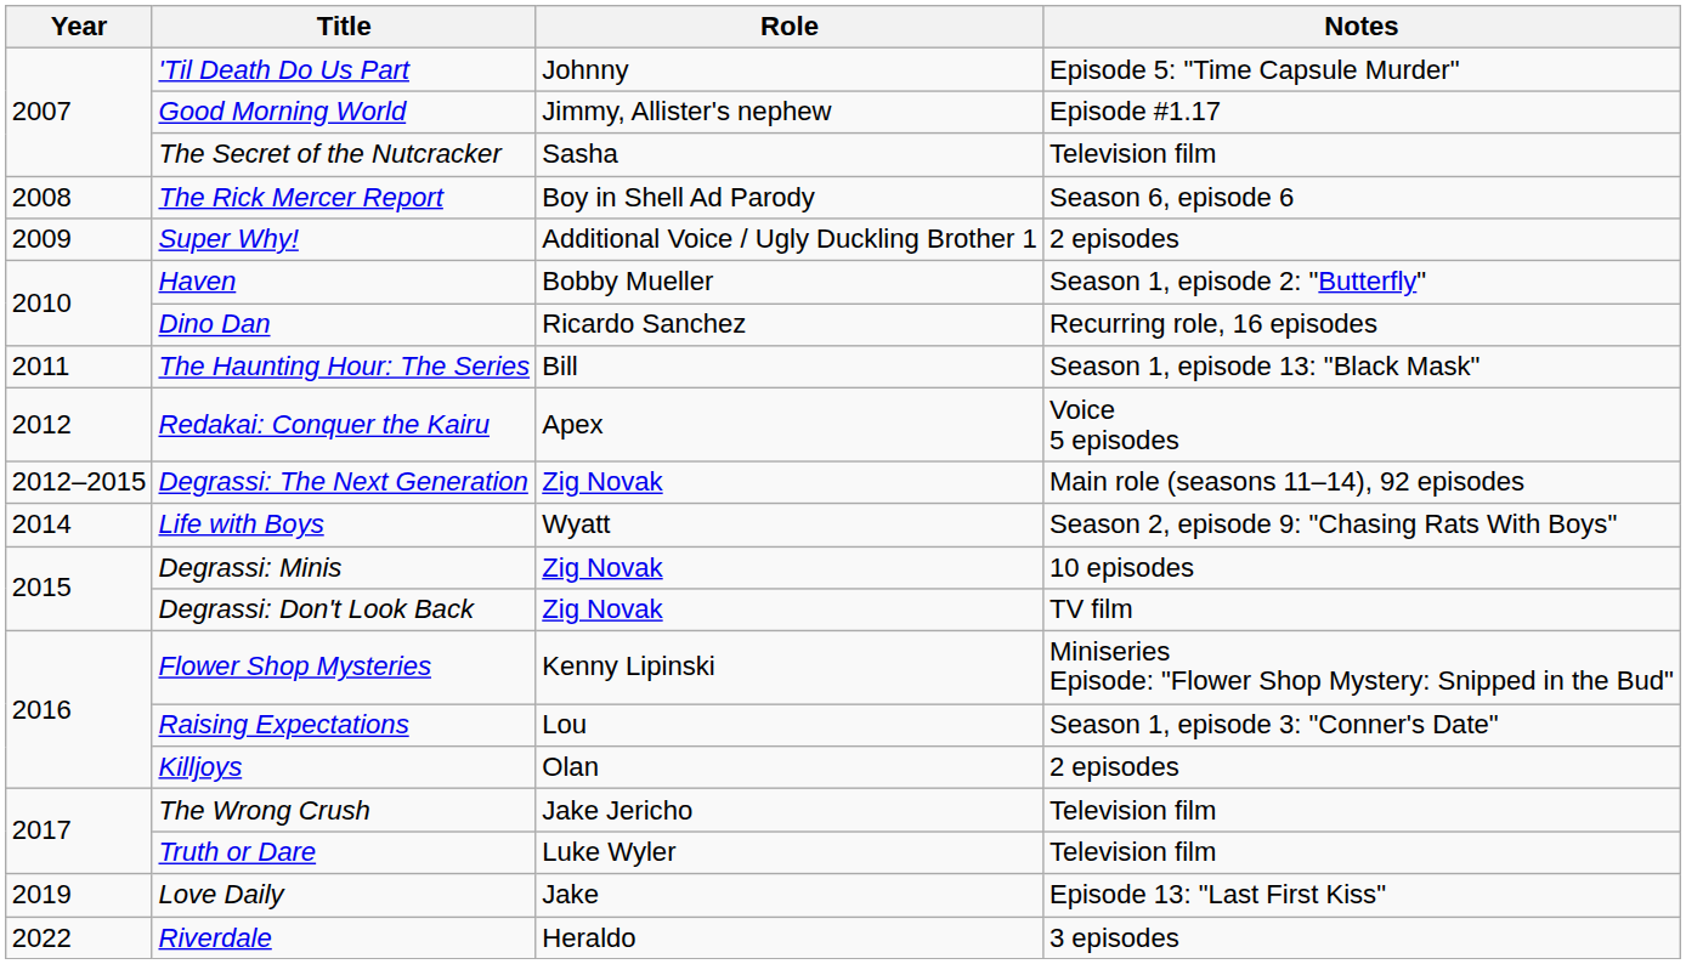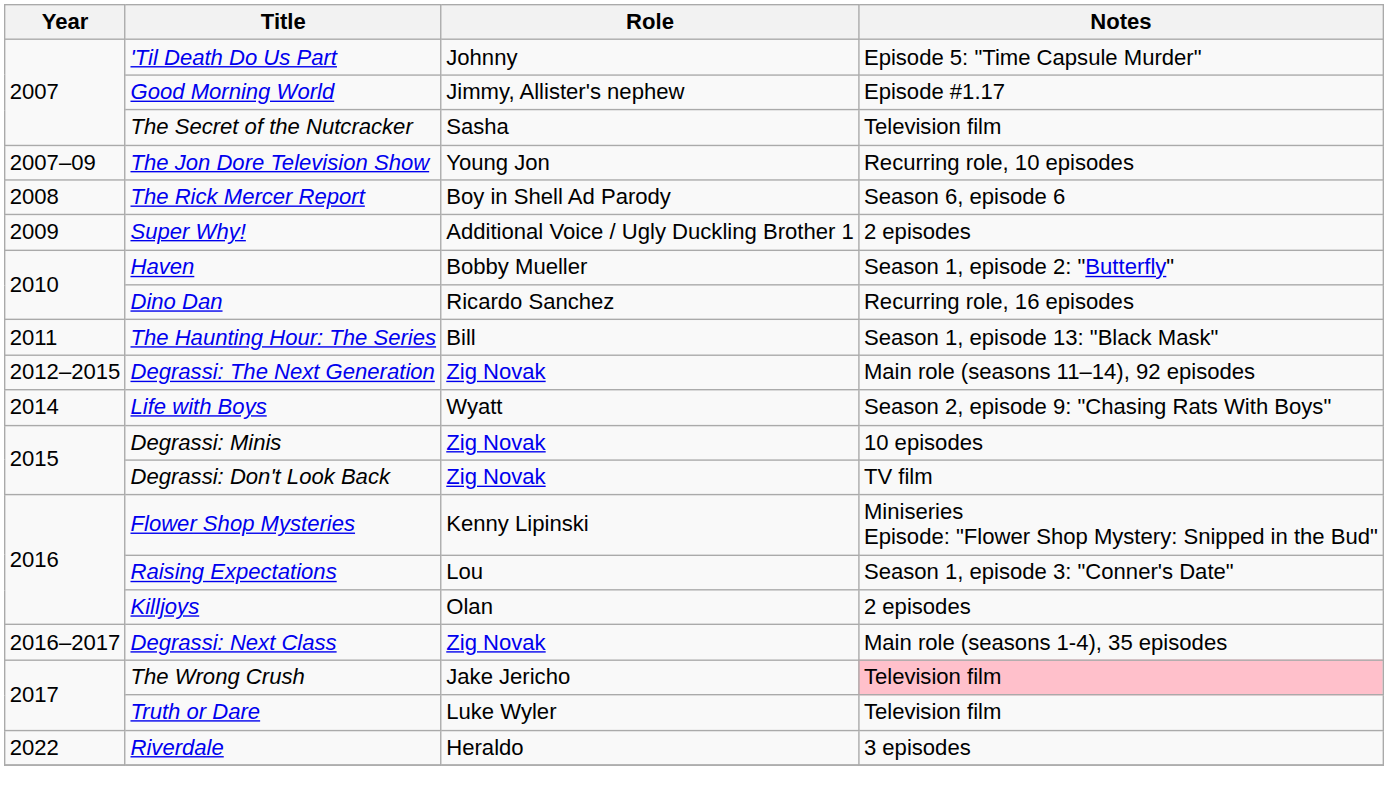+ row: 2007–09 | The Jon Dore Television Show | Young Jon | Recurring role, 10 episodes
- row: 2012 | Redakai: Conquer the Kairu | Apex | Voice 5 episodes
+ row: 2016–2017 | Degrassi: Next Class | Zig Novak | Main role (seasons 1-4), 35 episodes
The Wrong Crush | Notes: no background -> pink background
- row: 2019 | Love Daily | Jake | Episode 13: "Last First Kiss"
